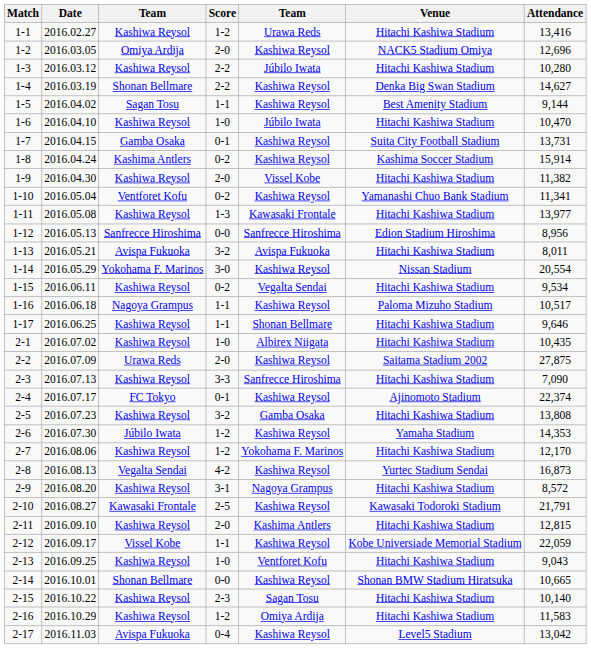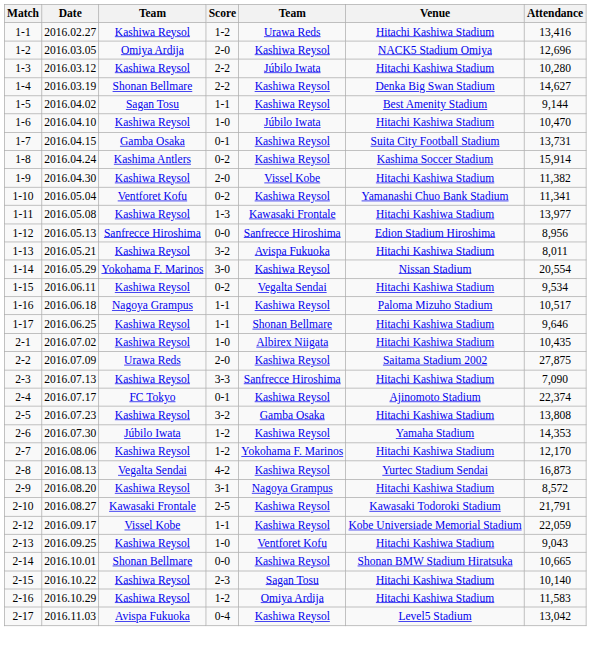1-13 | column 3: Avispa Fukuoka -> Kashiwa Reysol
- row: 2-11 | 2016.09.10 | Kashiwa Reysol | 2-0 | Kashima Antlers | Hitachi Kashiwa Stadium | 12,815
